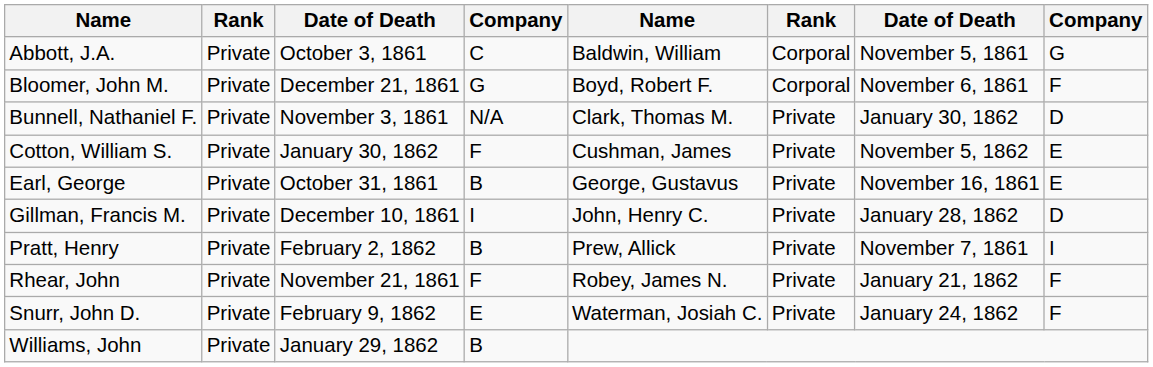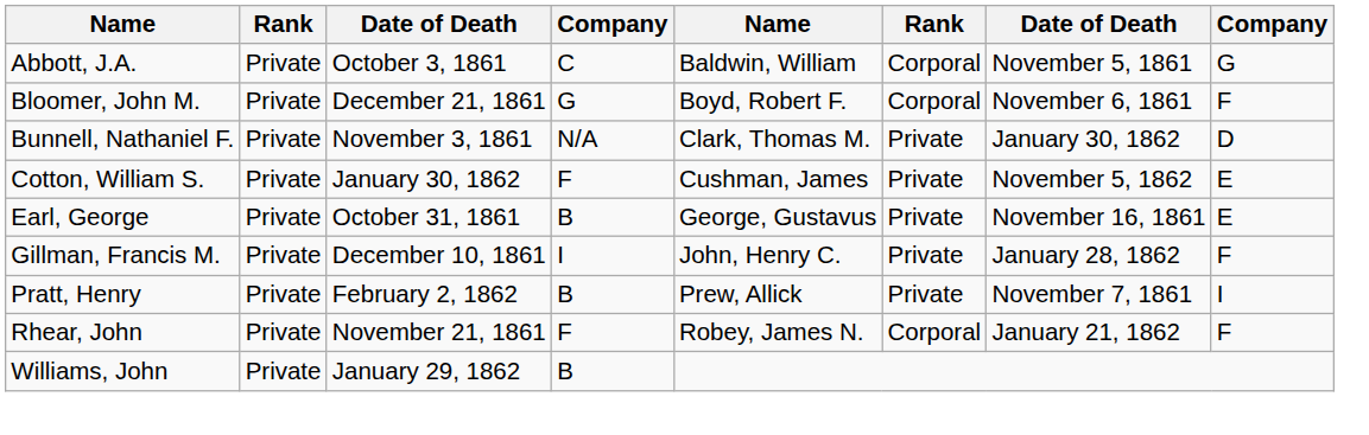Gillman, Francis M. | column 8: D -> F
Rhear, John | column 6: Private -> Corporal
- row: Snurr, John D. | Private | February 9, 1862 | E | Waterman, Josiah C. | Private | January 24, 1862 | F
